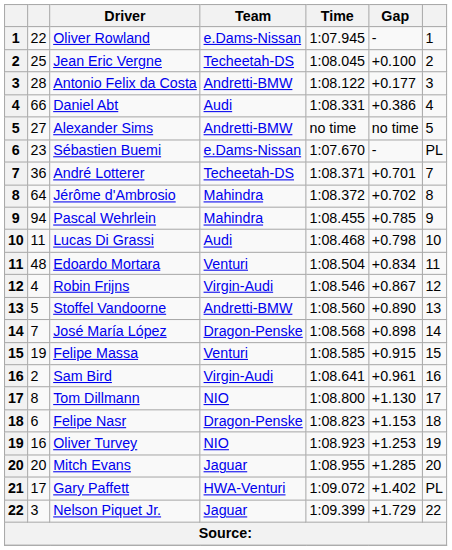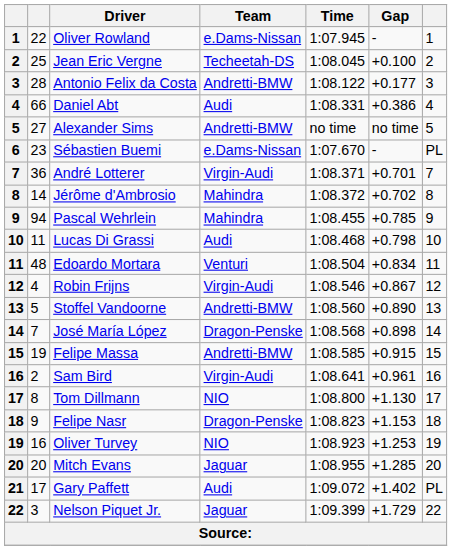André Lotterer | Team: Techeetah-DS -> Virgin-Audi
Jérôme d'Ambrosio | column 2: 64 -> 14
Felipe Massa | Team: Venturi -> Andretti-BMW
Felipe Nasr | column 2: 6 -> 9
Gary Paffett | Team: HWA-Venturi -> Audi
